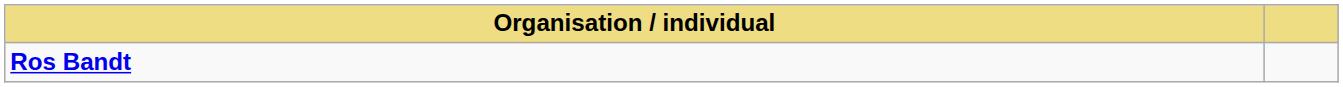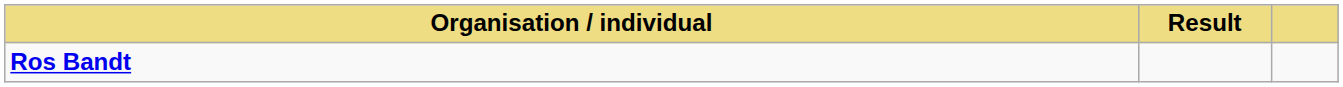+ column: Result
